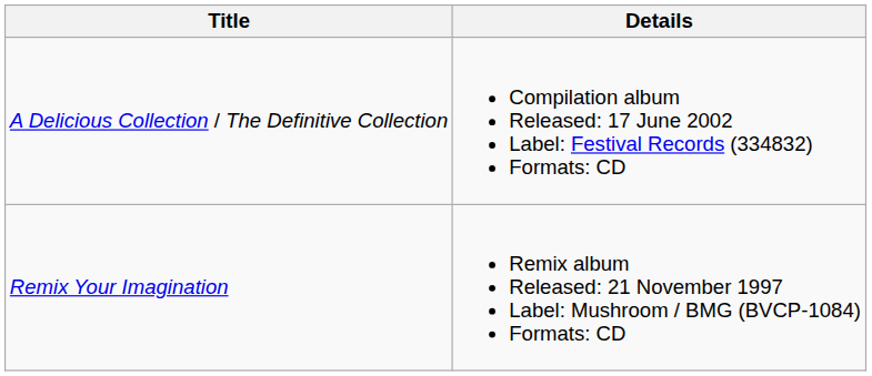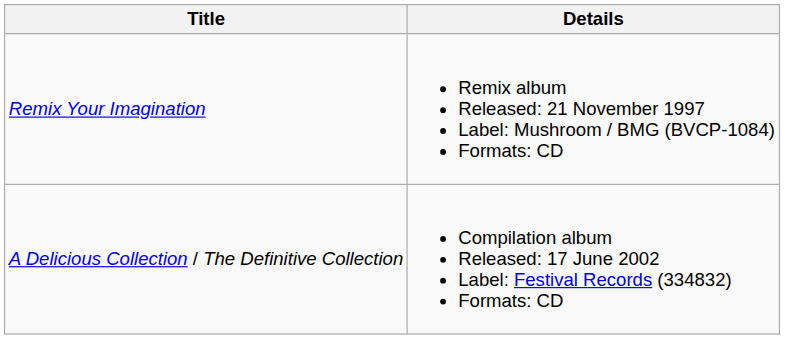rows swapped: Remix Your Imagination <-> A Delicious Collection / The Definitive Collection
